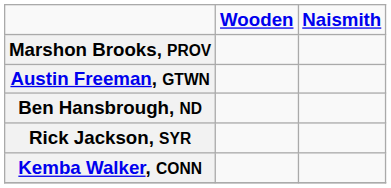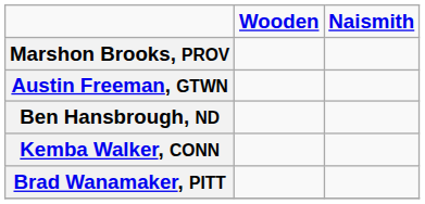- row: Rick Jackson, SYR
+ row: Brad Wanamaker, PITT
